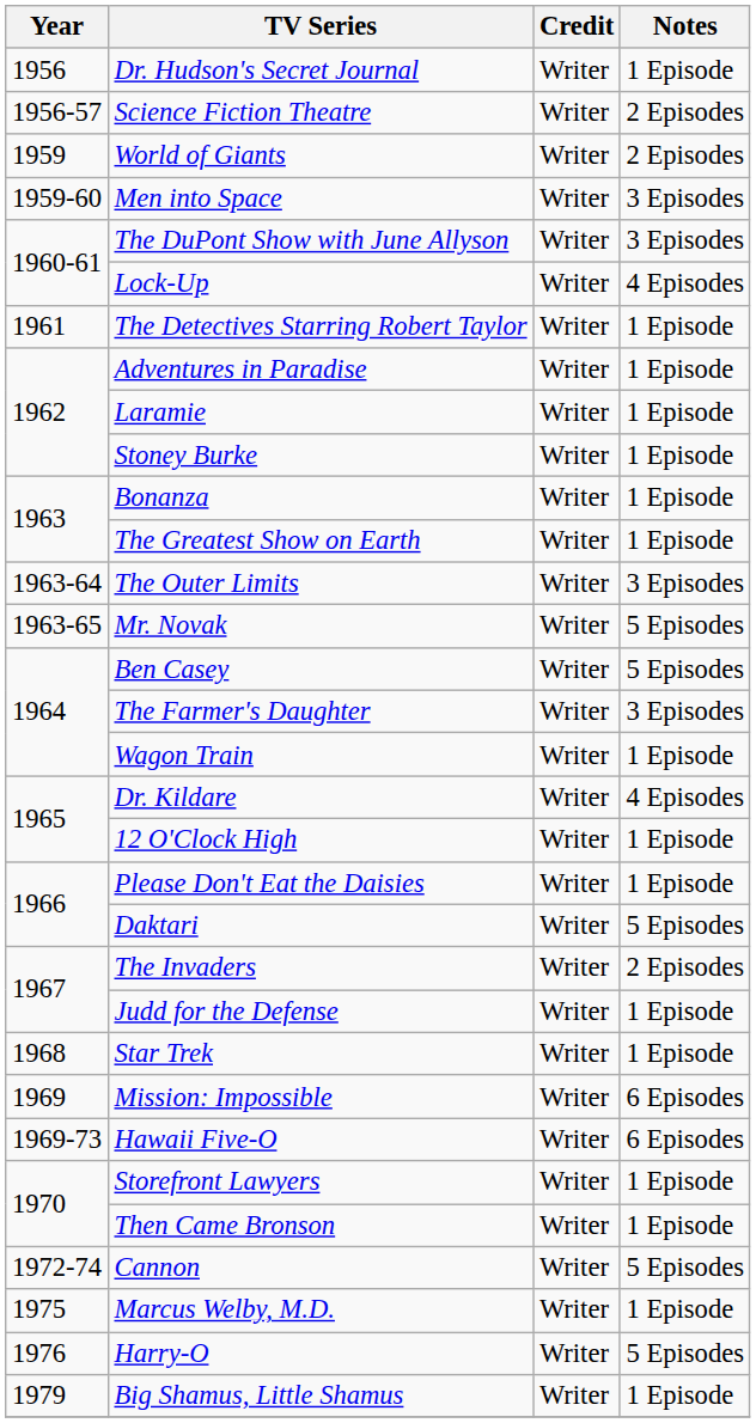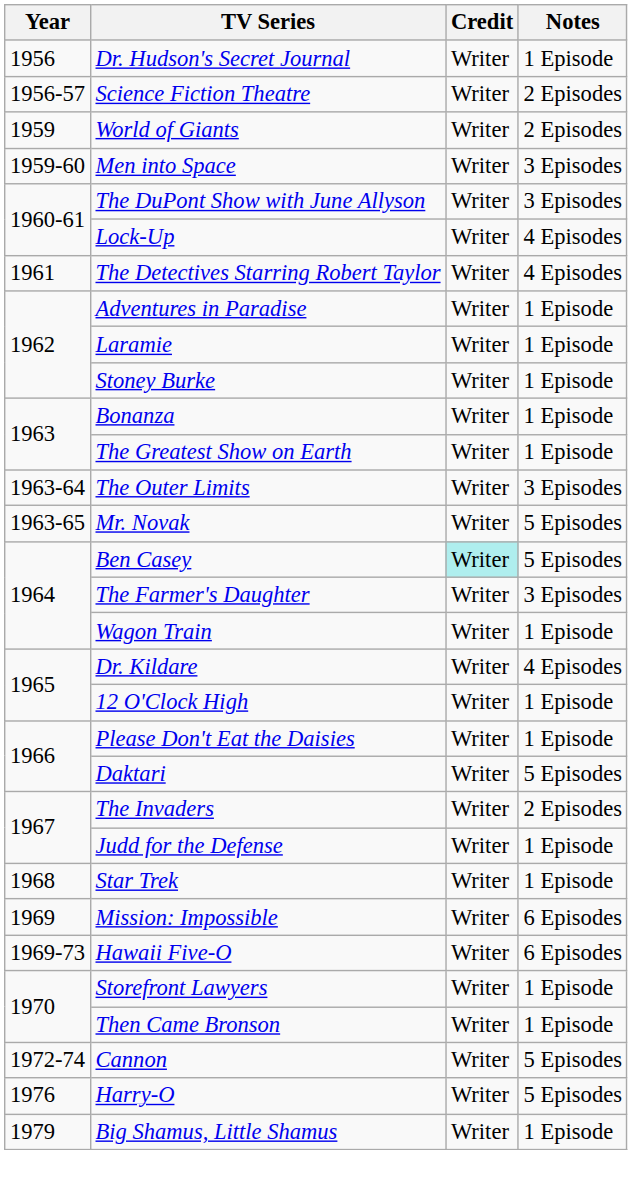The Detectives Starring Robert Taylor | Notes: 1 Episode -> 4 Episodes
Ben Casey | Credit: no background -> paleturquoise background
- row: 1975 | Marcus Welby, M.D. | Writer | 1 Episode
